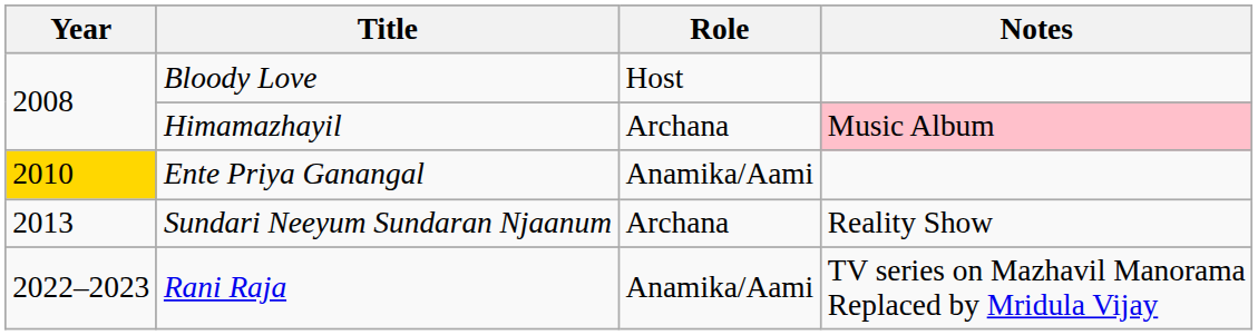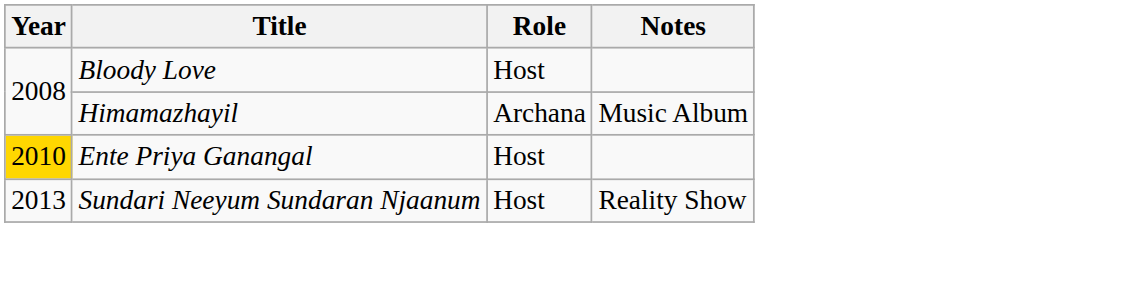Himamazhayil | Notes: pink background -> no background
Ente Priya Ganangal | Role: Anamika/Aami -> Host
Sundari Neeyum Sundaran Njaanum | Role: Archana -> Host
- row: 2022–2023 | Rani Raja | Anamika/Aami | TV series on Mazhavil Manorama Replaced by Mridula Vijay
